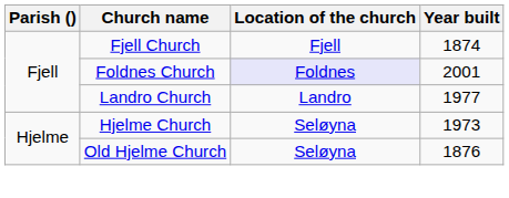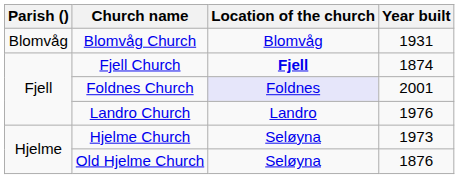+ row: Blomvåg | Blomvåg Church | Blomvåg | 1931
Fjell Church | Location of the church: normal -> bold
Landro Church | Year built: 1977 -> 1976
